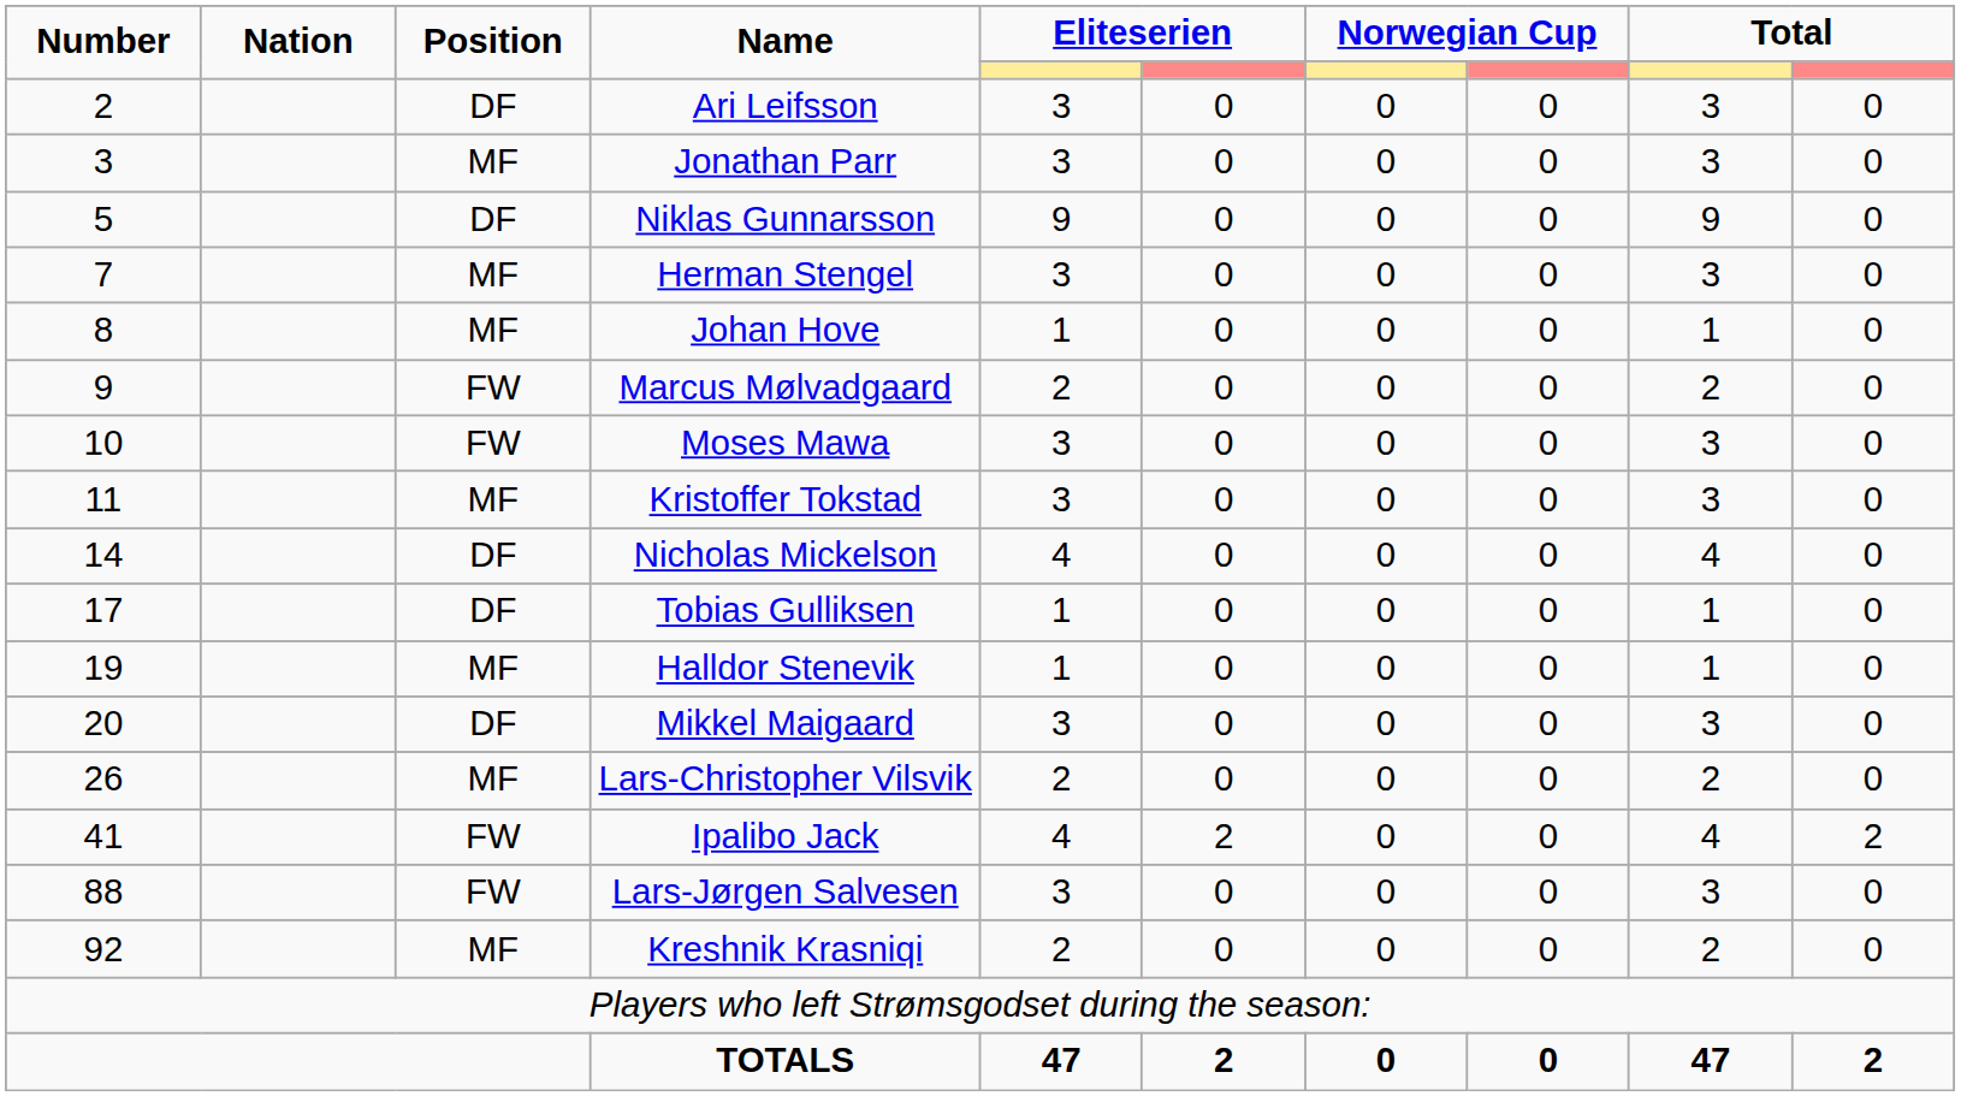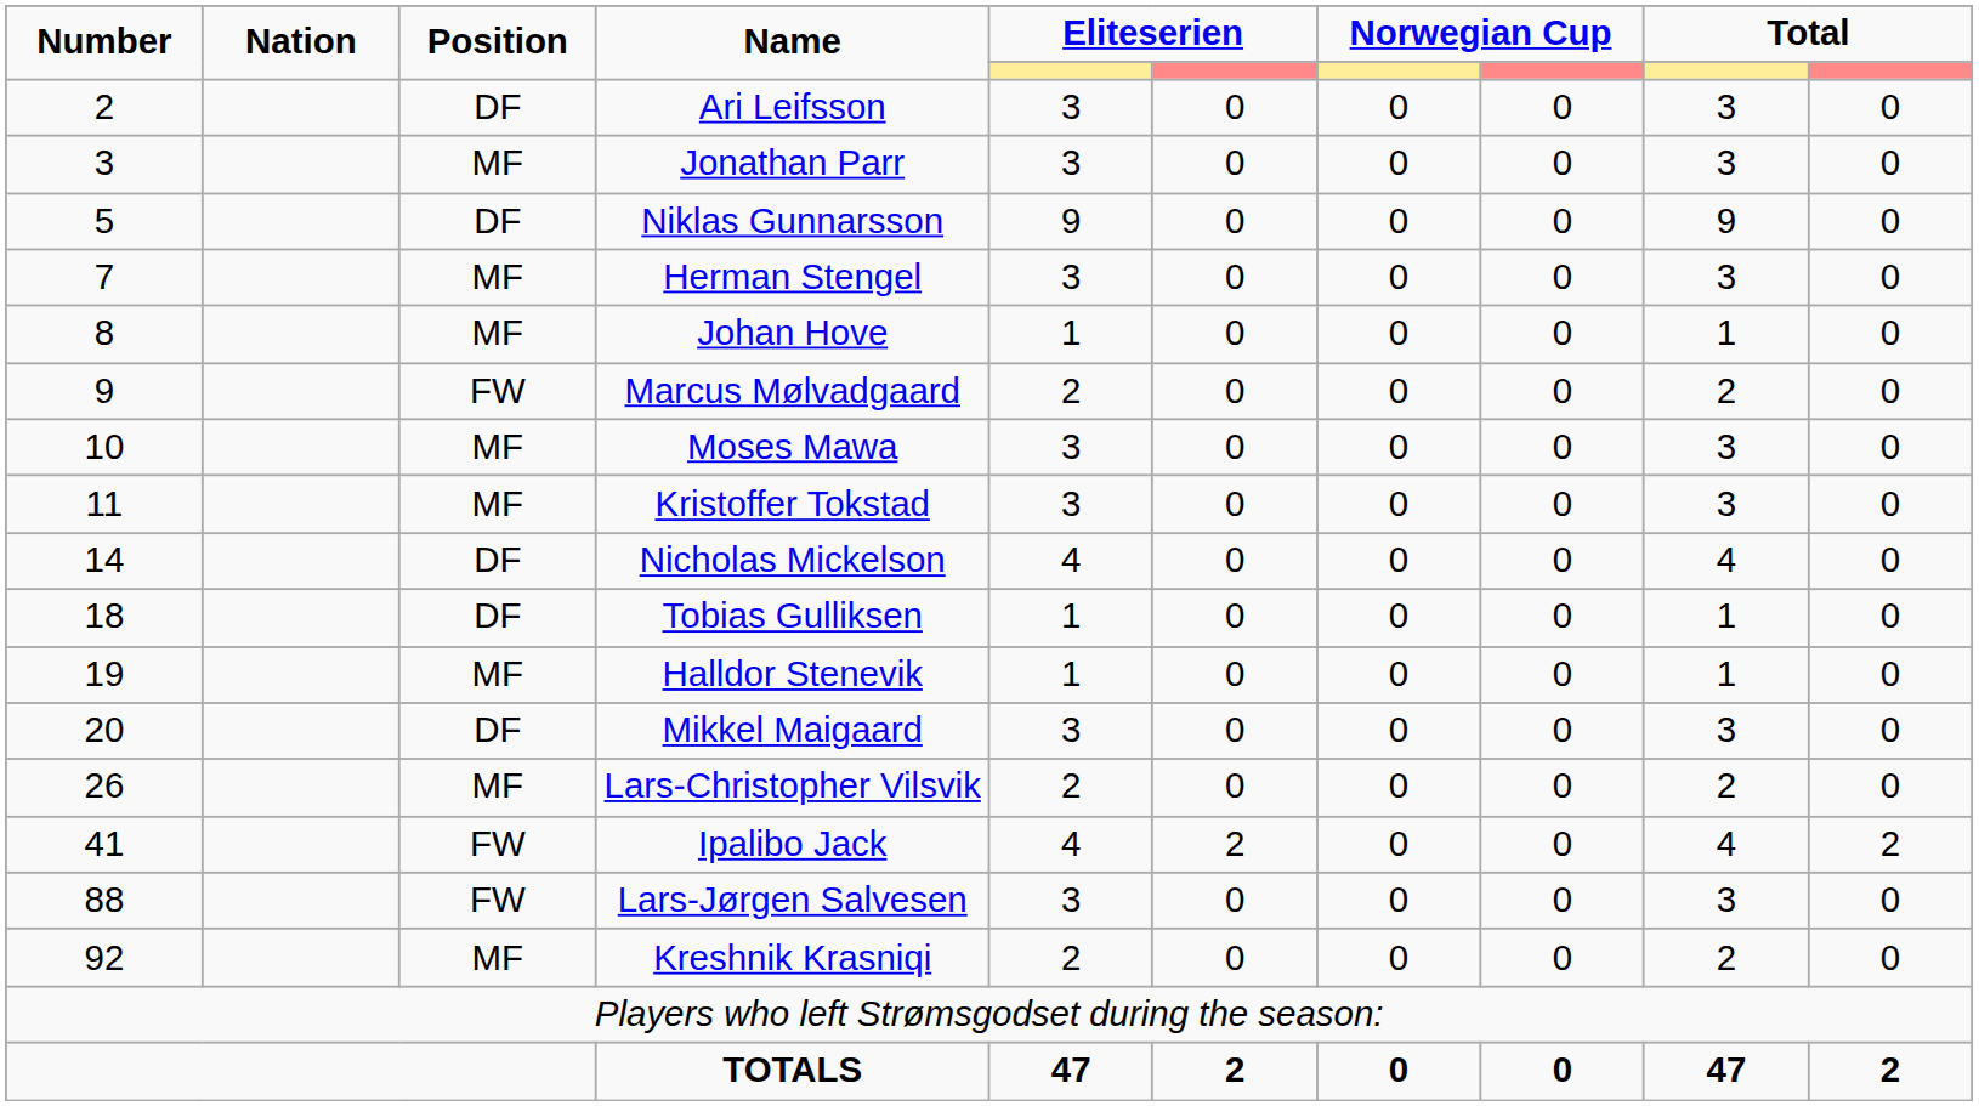Moses Mawa | Position: FW -> MF
Tobias Gulliksen | Number: 17 -> 18
